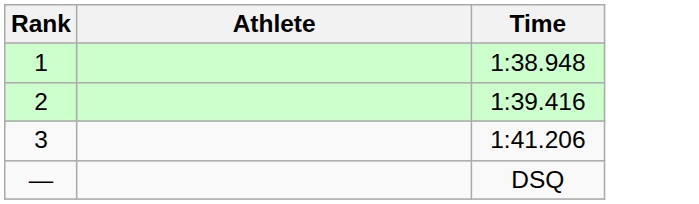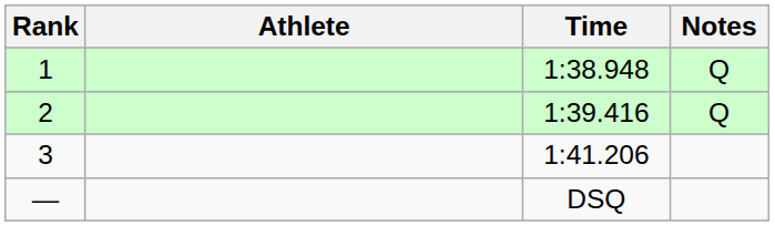+ column: Notes | Q | Q
